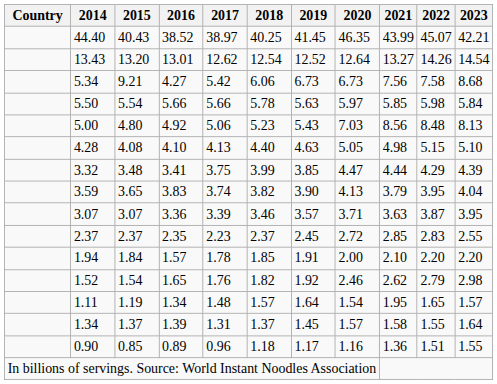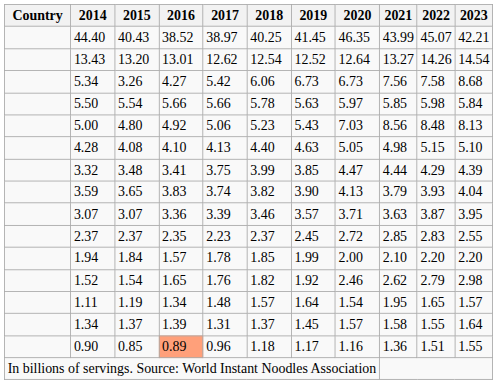5.34 | 2015: 9.21 -> 3.26
3.59 | 2022: 3.95 -> 3.93
1.94 | 2019: 1.91 -> 1.99
0.90 | 2016: no background -> lightsalmon background
